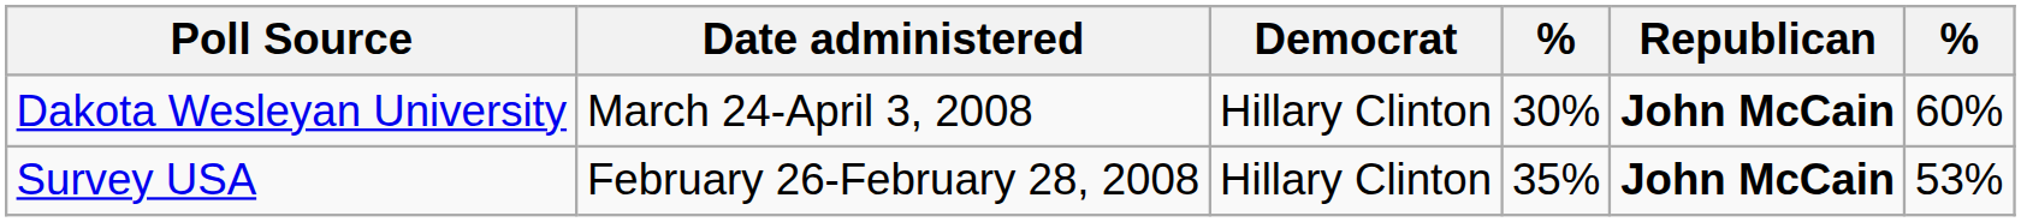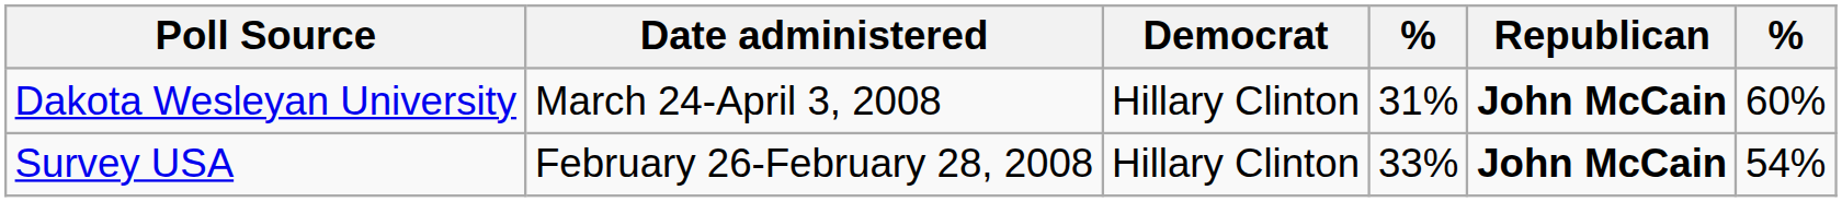Dakota Wesleyan University | column 4: 30% -> 31%
Survey USA | column 4: 35% -> 33%
Survey USA | column 6: 53% -> 54%
